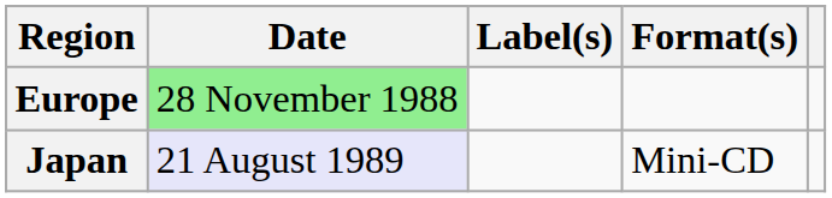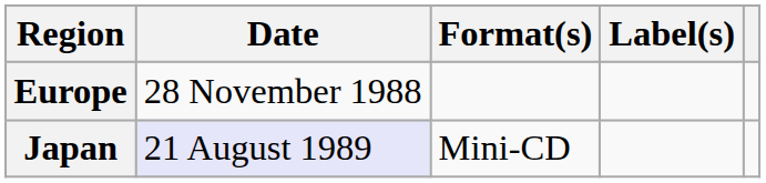columns swapped: Format(s) <-> Label(s)
Europe | Date: lightgreen background -> no background
